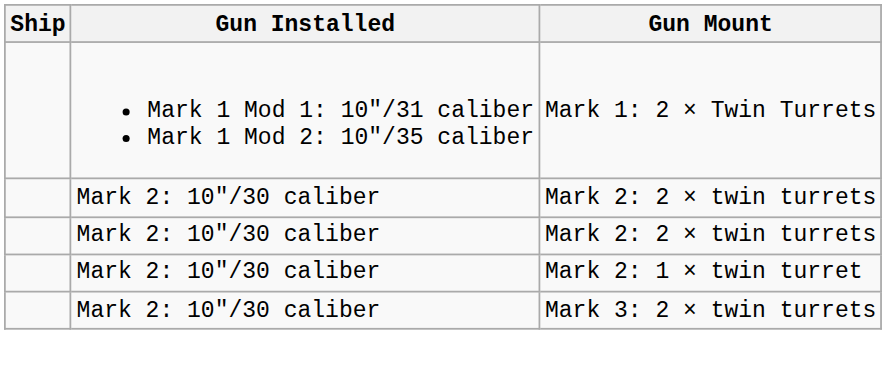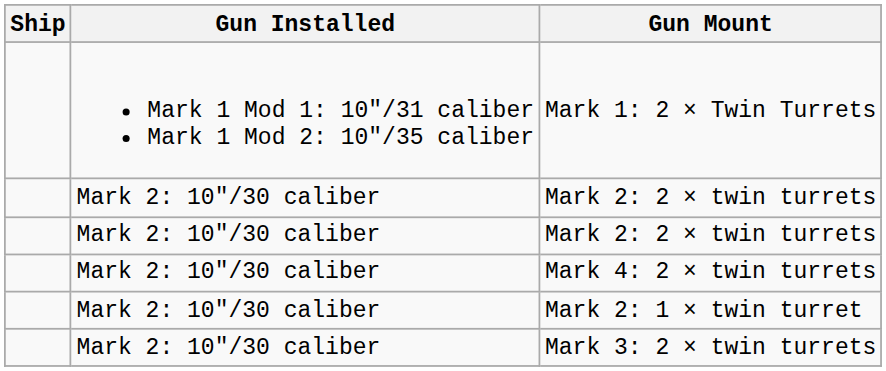+ row: Mark 2: 10"/30 caliber | Mark 4: 2 × twin turrets
